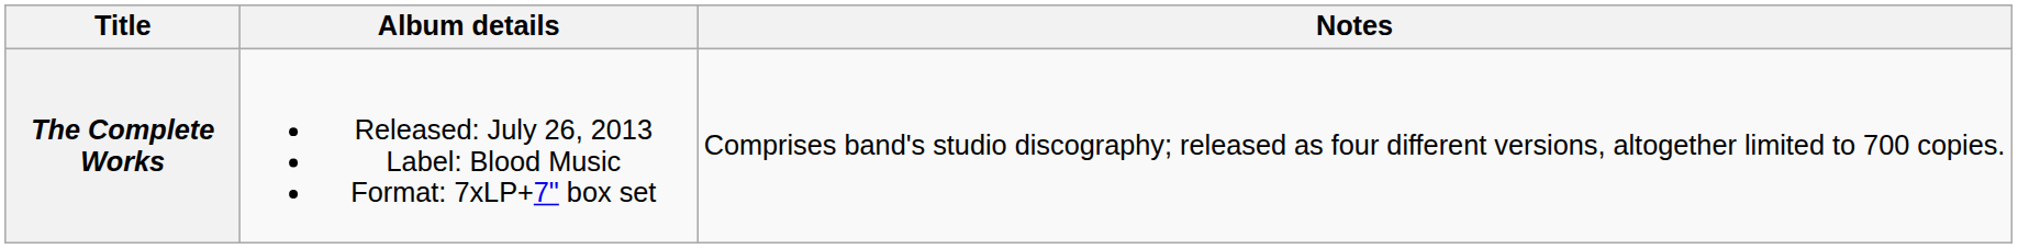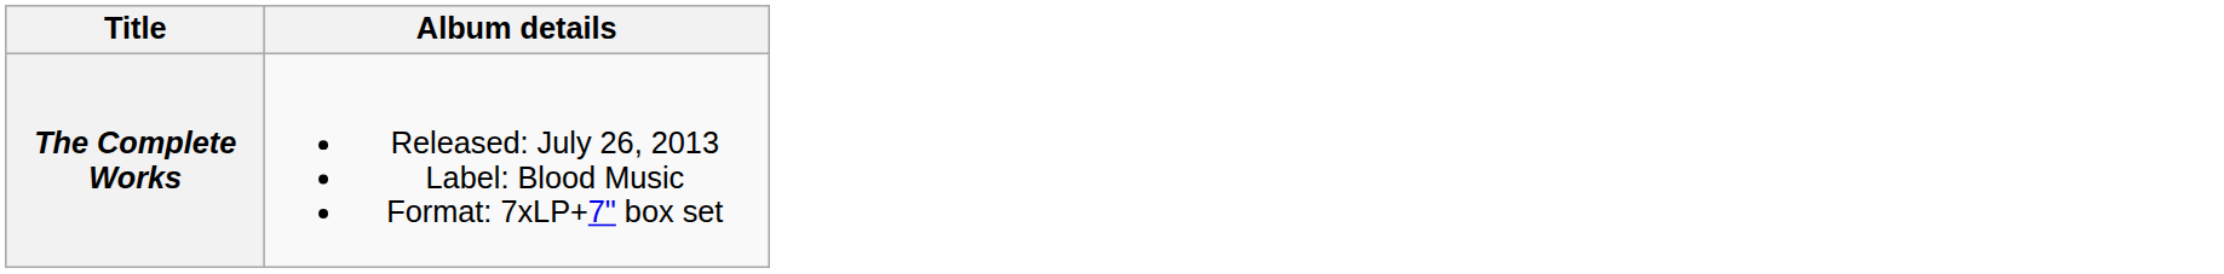- column: Notes | Comprises band's studio discography; released as four different versions, altogether limited to 700 copies.
